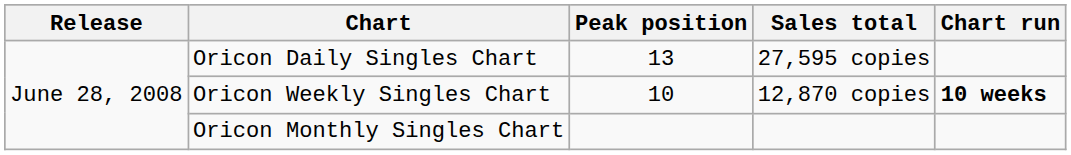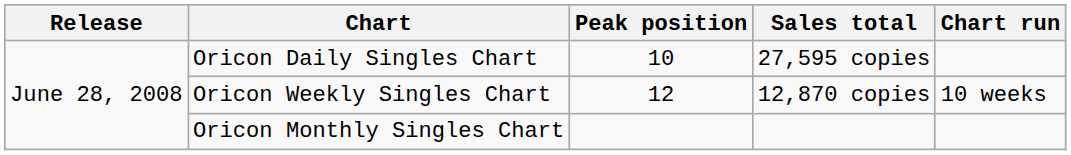Oricon Daily Singles Chart | Peak position: 13 -> 10
Oricon Weekly Singles Chart | Peak position: 10 -> 12
Oricon Weekly Singles Chart | Chart run: bold -> normal
